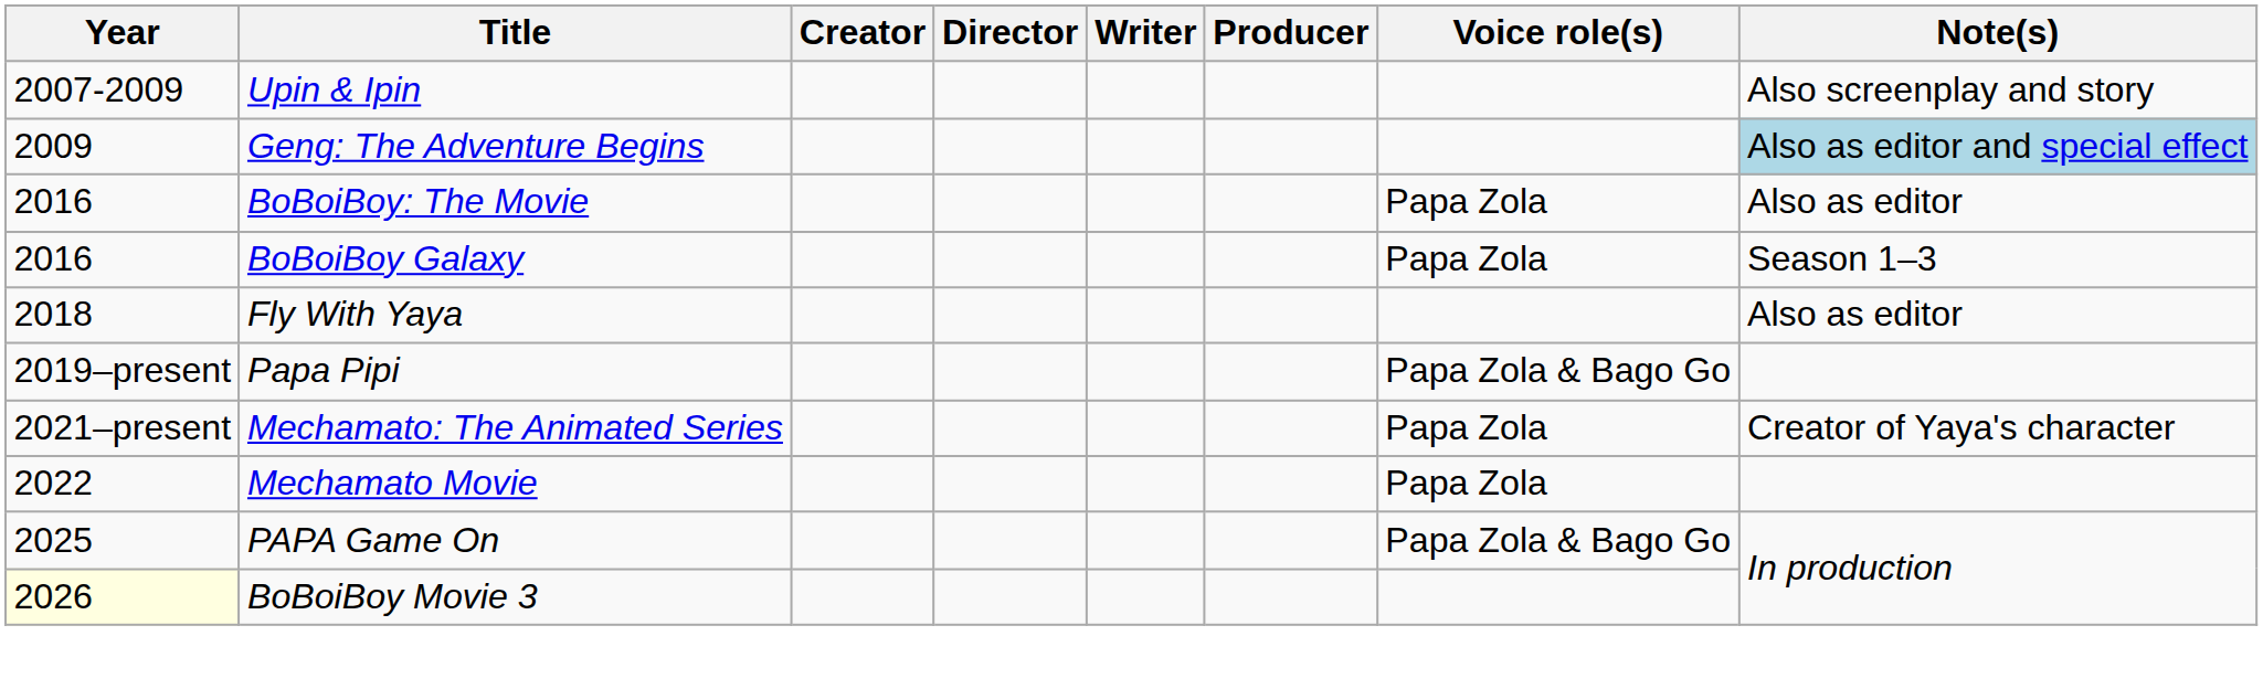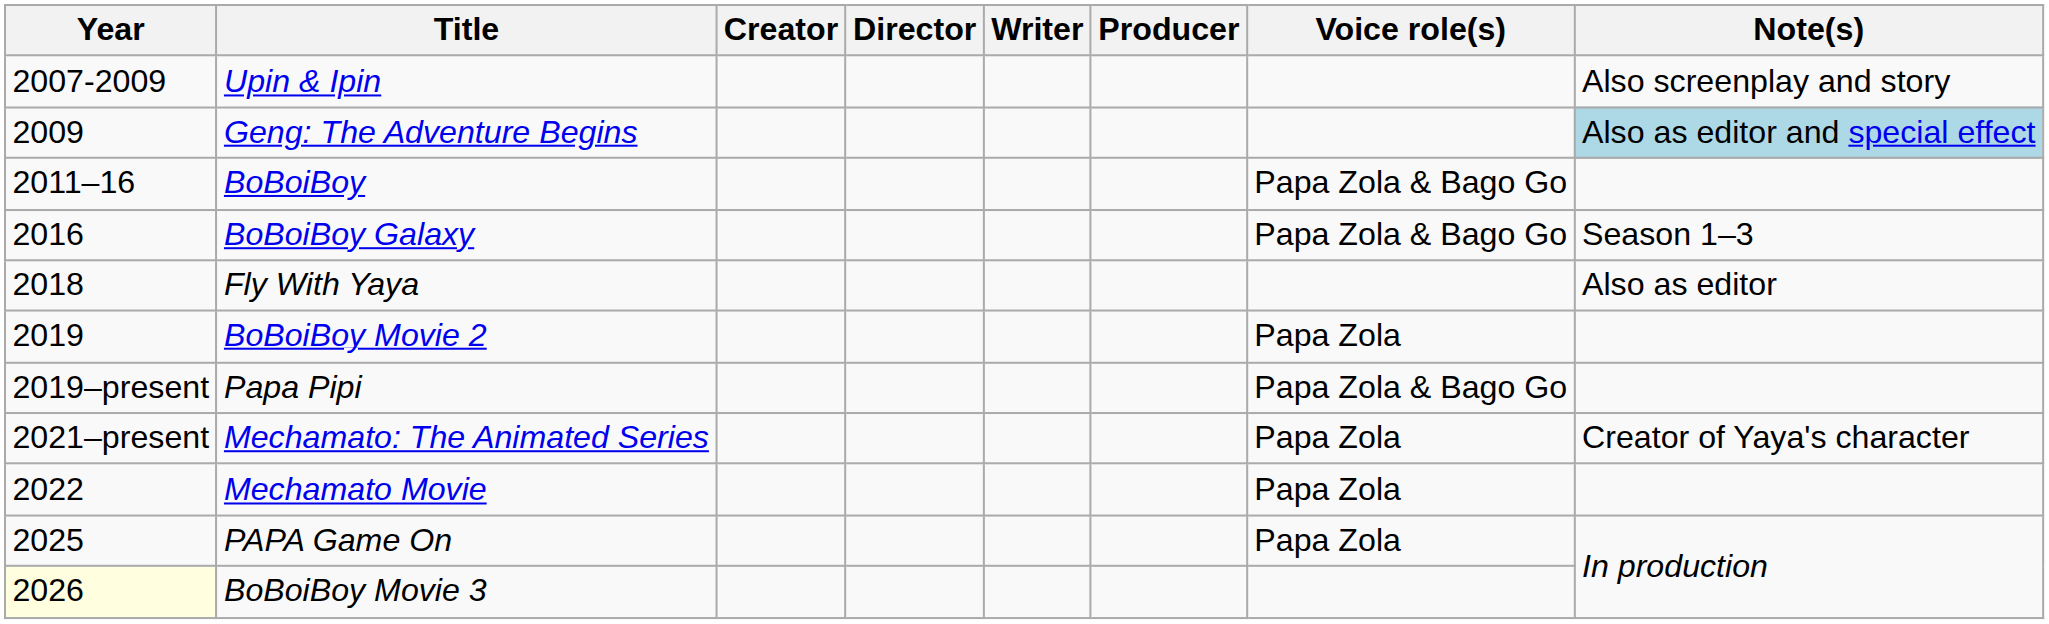+ row: 2011–16 | BoBoiBoy | Papa Zola & Bago Go
- row: 2016 | BoBoiBoy: The Movie | Papa Zola | Also as editor
BoBoiBoy Galaxy | Voice role(s): Papa Zola -> Papa Zola & Bago Go
+ row: 2019 | BoBoiBoy Movie 2 | Papa Zola
PAPA Game On | Voice role(s): Papa Zola & Bago Go -> Papa Zola
